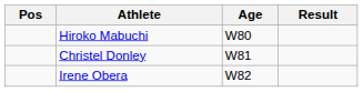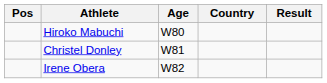+ column: Country
